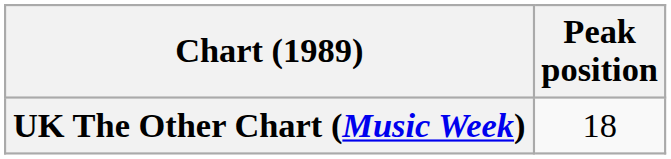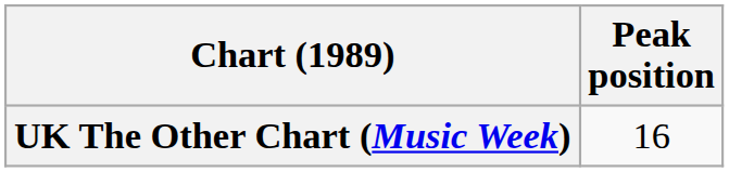UK The Other Chart (Music Week) | Peak position: 18 -> 16
